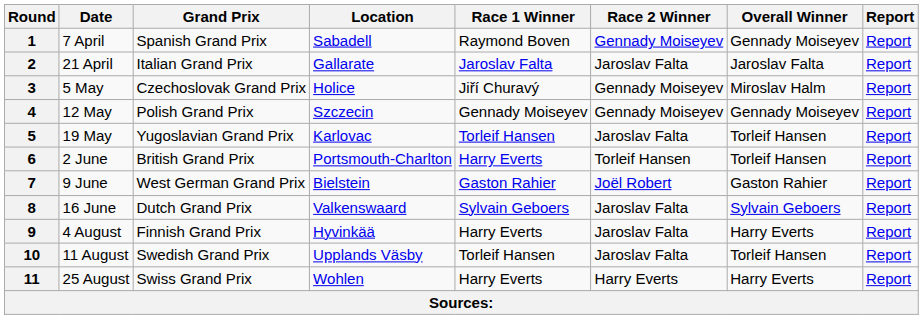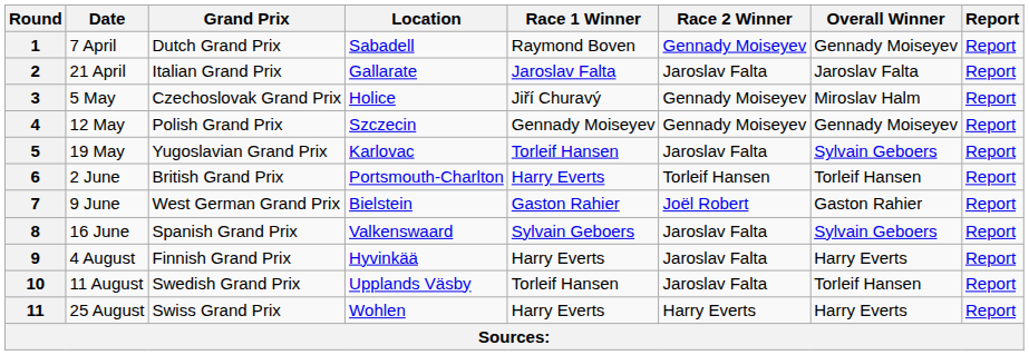1 | Grand Prix: Spanish Grand Prix -> Dutch Grand Prix
5 | Overall Winner: Torleif Hansen -> Sylvain Geboers
8 | Grand Prix: Dutch Grand Prix -> Spanish Grand Prix
